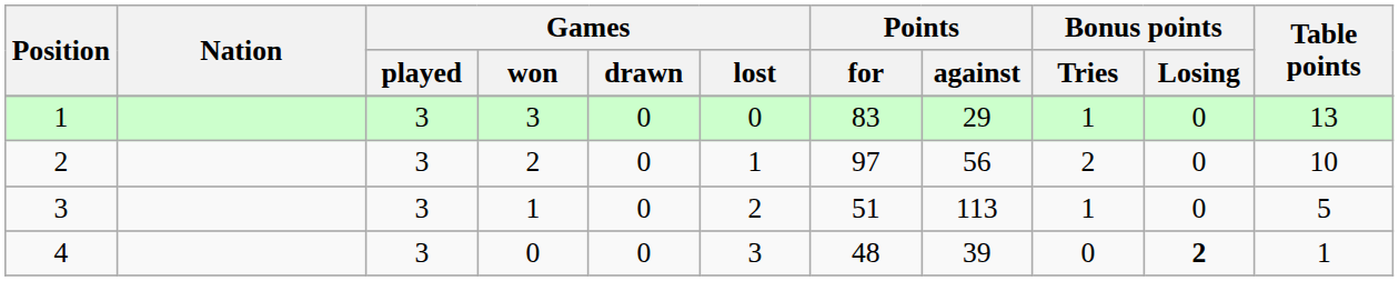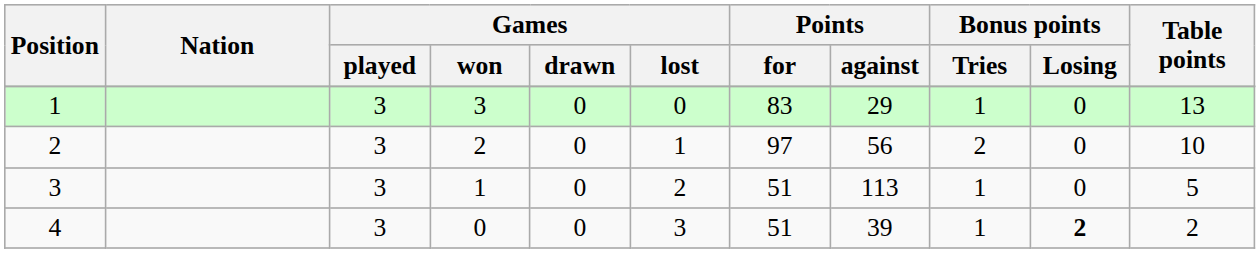4 | Points / for: 48 -> 51
4 | Bonus points / Tries: 0 -> 1
4 | Table points: 1 -> 2
